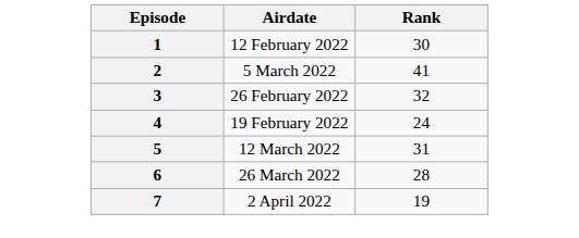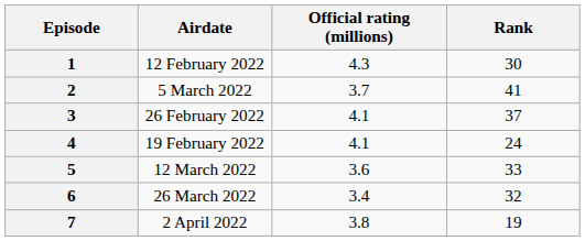+ column: Official rating (millions) | 4.3 | 3.7 | 4.1 | 4.1 | 3.6 | 3.4 | 3.8
3 | Rank: 32 -> 37
5 | Rank: 31 -> 33
6 | Rank: 28 -> 32
